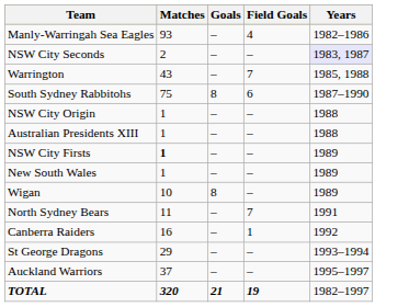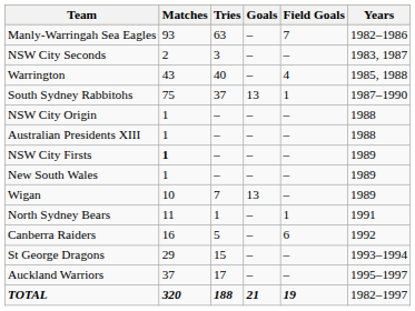+ column: Tries | 63 | 3 | 40 | 37 | – | – | – | – | 7 | 1 | 5 | 15 | 17 | 188
Manly-Warringah Sea Eagles | Field Goals: 4 -> 7
NSW City Seconds | Years: lavender background -> no background
Warrington | Field Goals: 7 -> 4
South Sydney Rabbitohs | Goals: 8 -> 13
South Sydney Rabbitohs | Field Goals: 6 -> 1
Wigan | Goals: 8 -> 13
North Sydney Bears | Field Goals: 7 -> 1
Canberra Raiders | Field Goals: 1 -> 6
